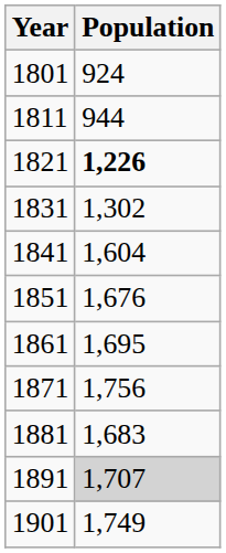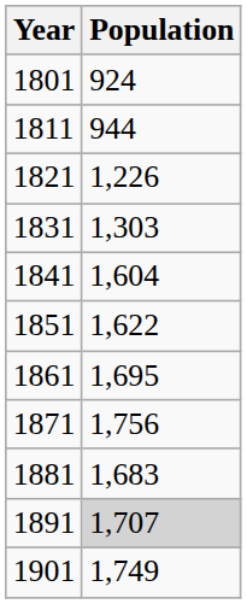1821 | Population: bold -> normal
1831 | Population: 1,302 -> 1,303
1851 | Population: 1,676 -> 1,622
